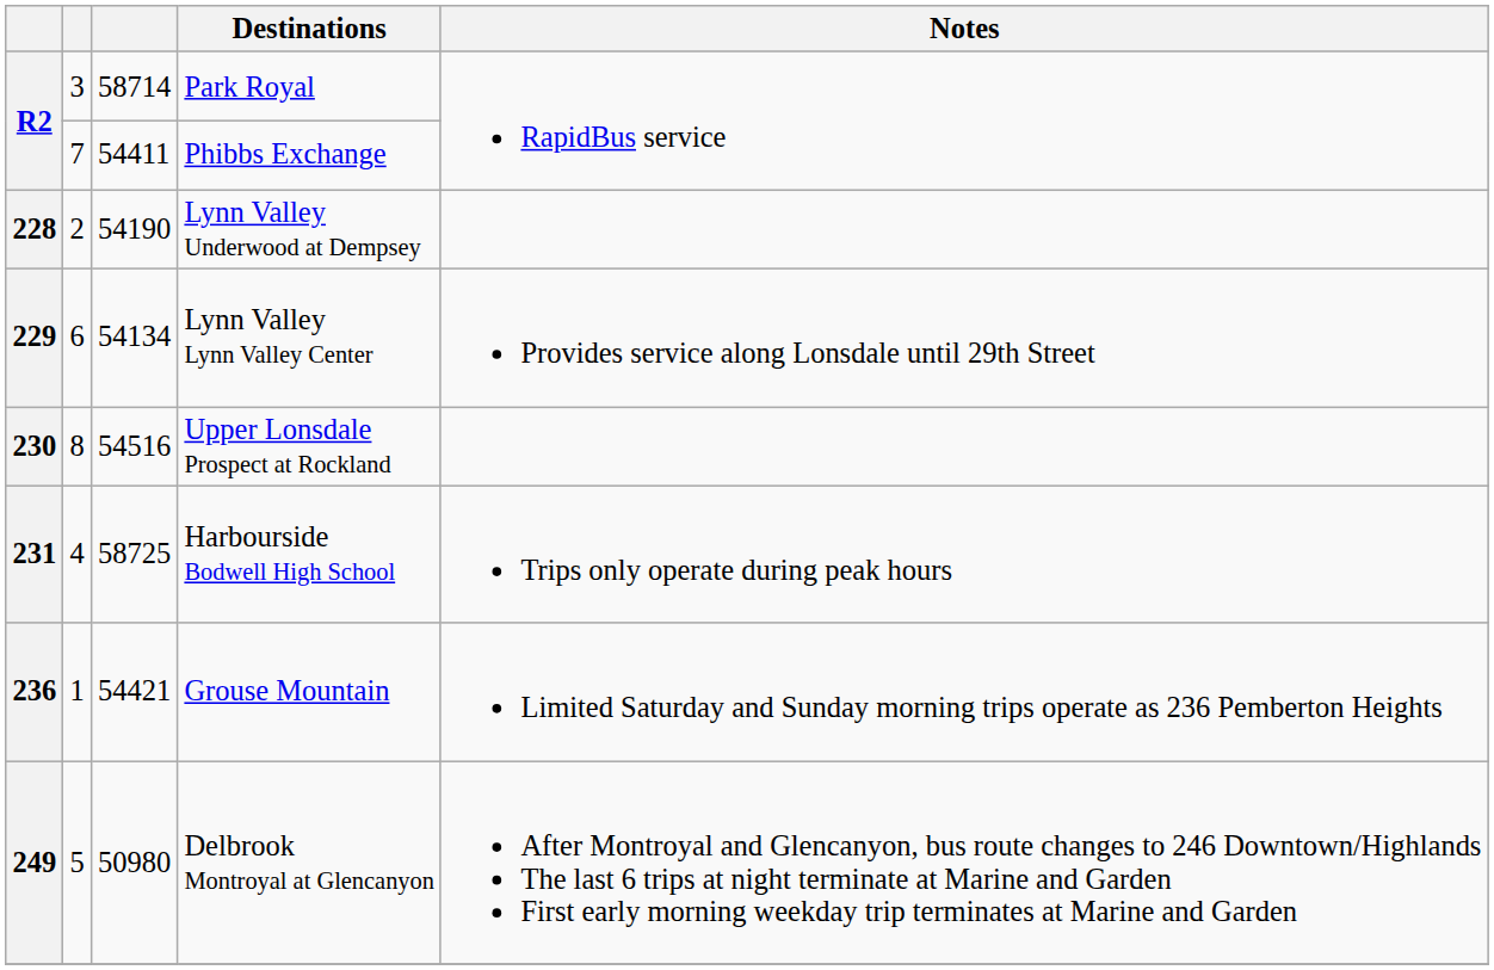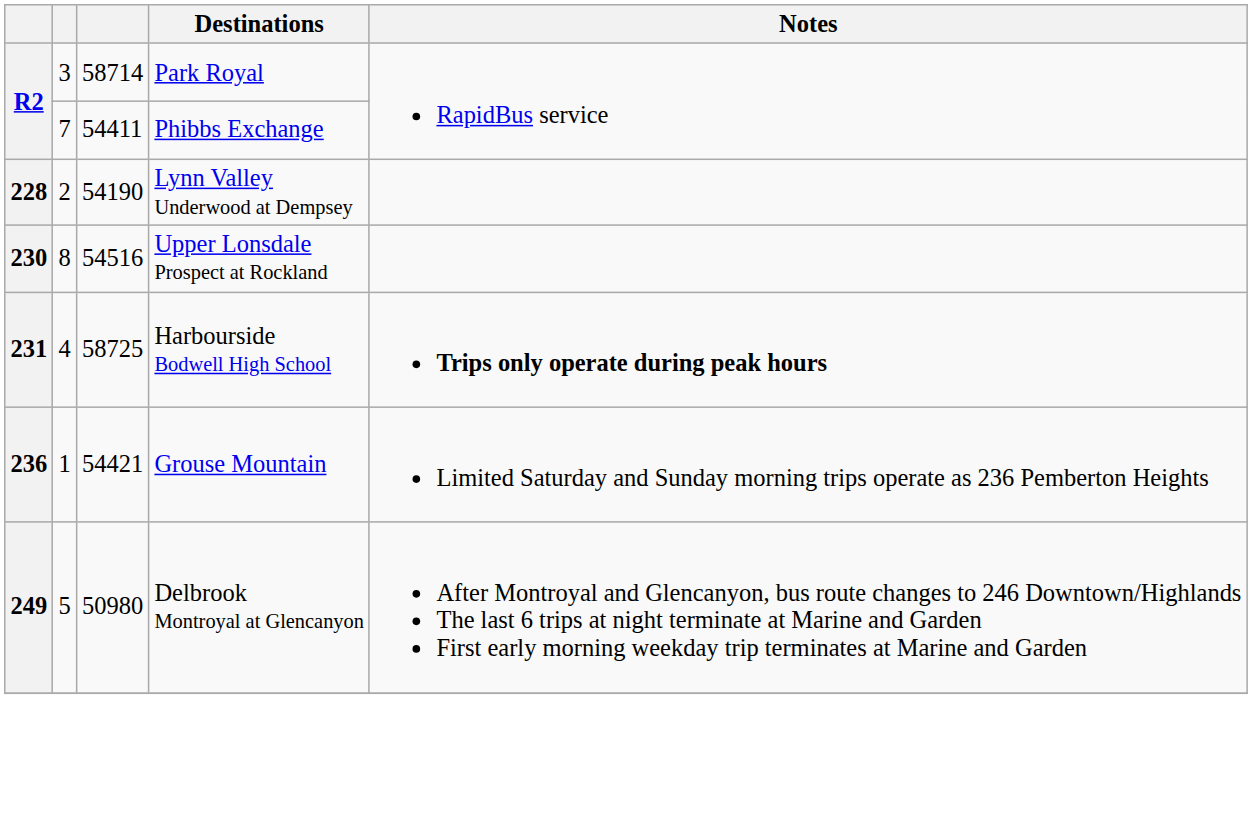- row: 229 | 6 | 54134 | Lynn Valley Lynn Valley Center | Provides service along Lonsdale until 29th Street
Harbourside Bodwell High School | Notes: normal -> bold
